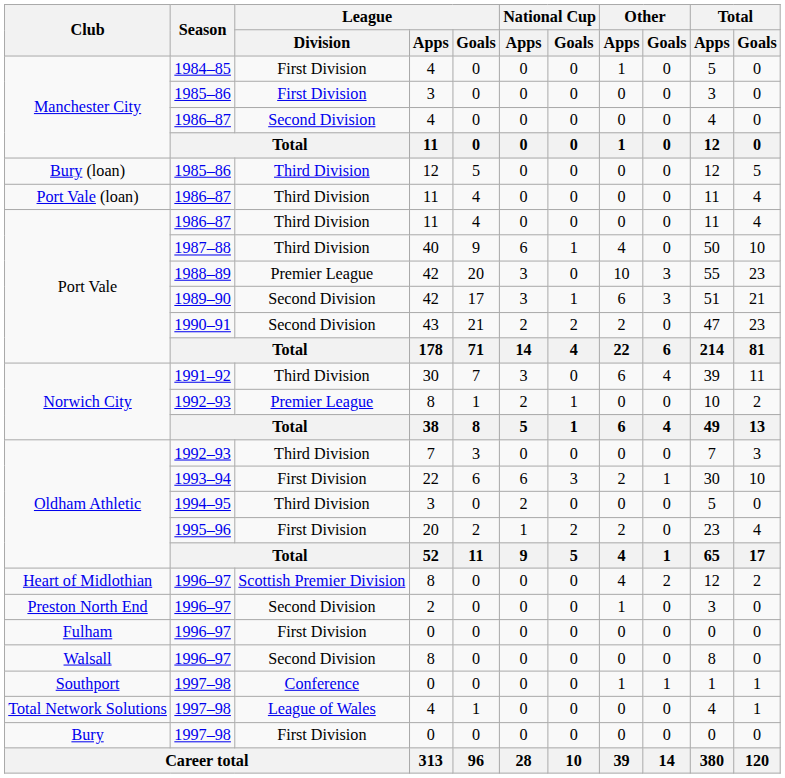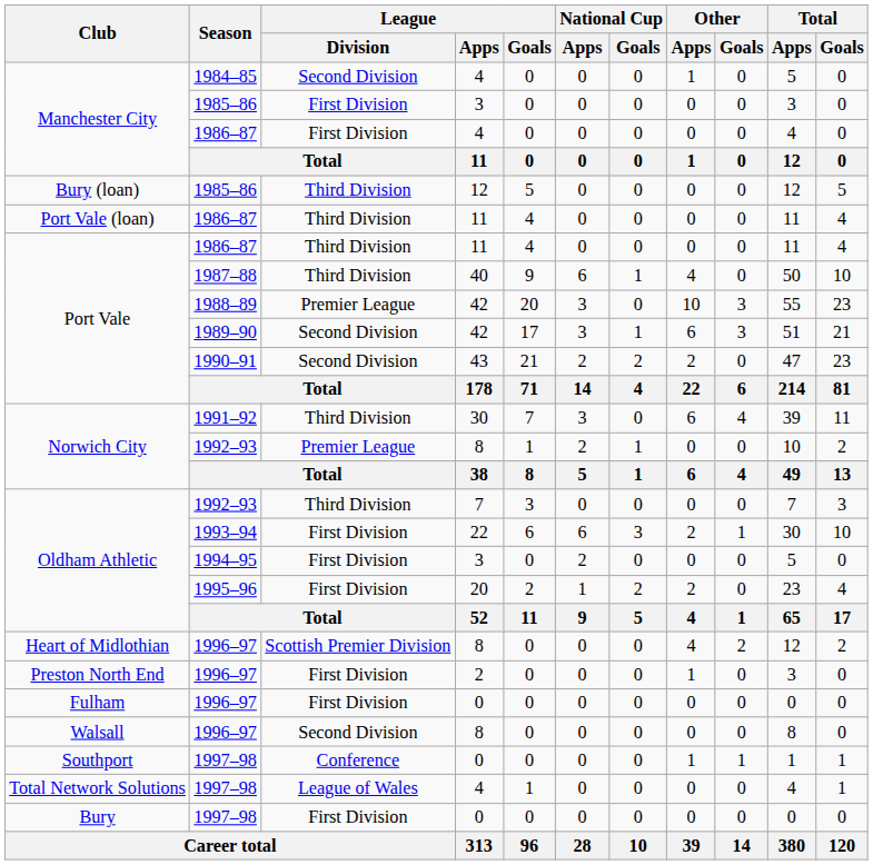1984–85 | League / Division: First Division -> Second Division
Manchester City / 1986–87 | League / Division: Second Division -> First Division
1994–95 | League / Division: Third Division -> First Division
Preston North End / 1996–97 | League / Division: Second Division -> First Division
